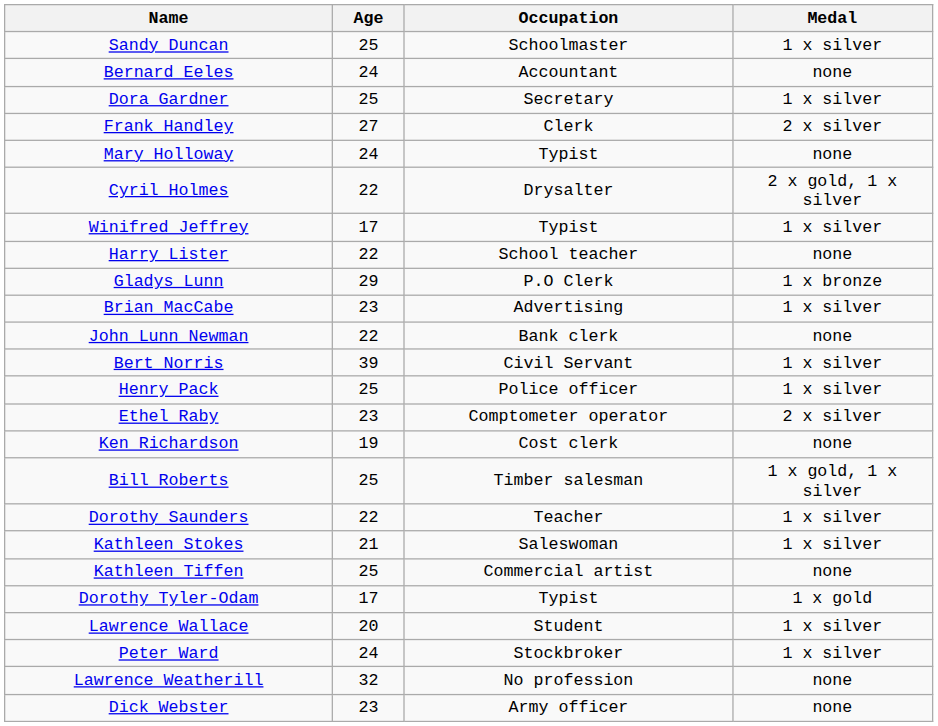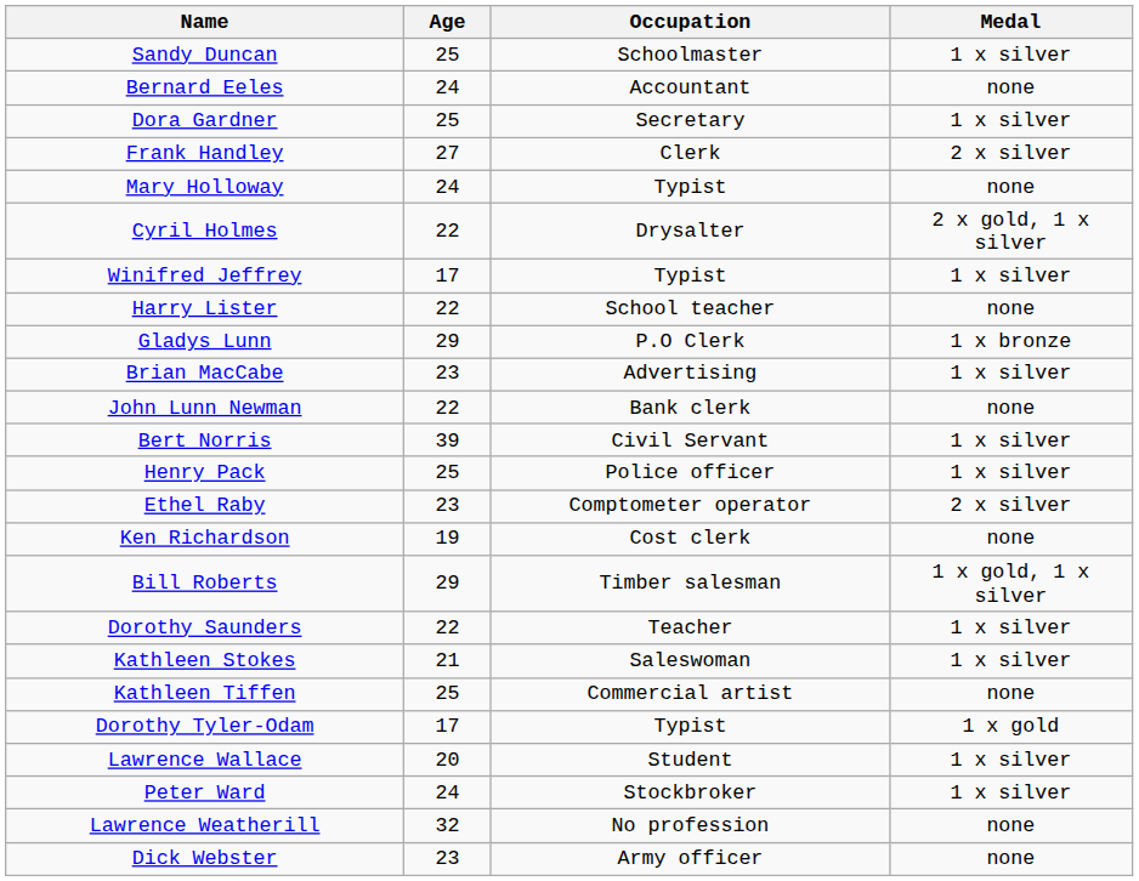Bill Roberts | Age: 25 -> 29
